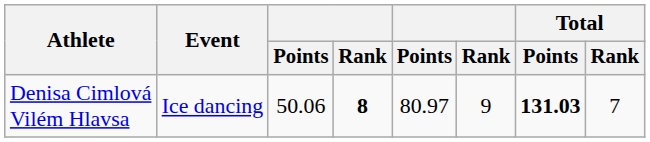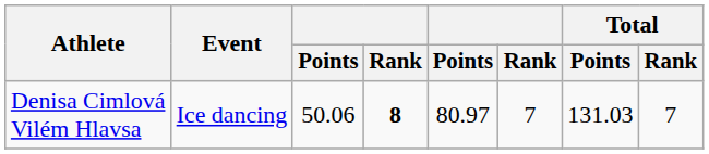Denisa Cimlová Vilém Hlavsa | column 6: 9 -> 7
Denisa Cimlová Vilém Hlavsa | Total / Points: bold -> normal
